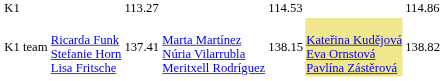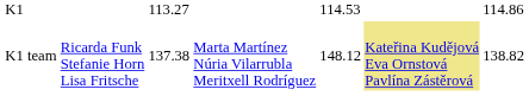K1 team | column 3: 137.41 -> 137.38
K1 team | column 5: 138.15 -> 148.12
